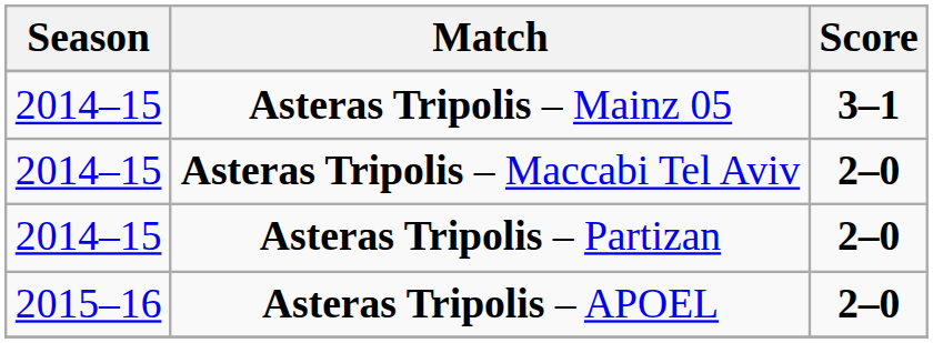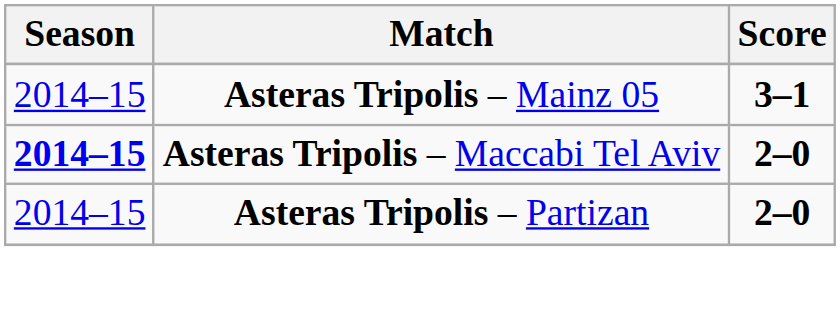Asteras Tripolis – Maccabi Tel Aviv | Season: normal -> bold
- row: 2015–16 | Asteras Tripolis – APOEL | 2–0
